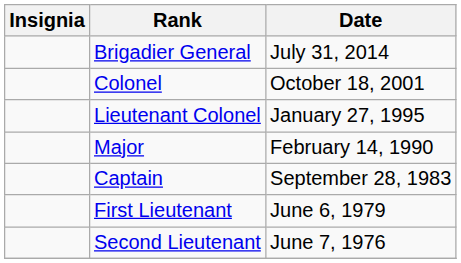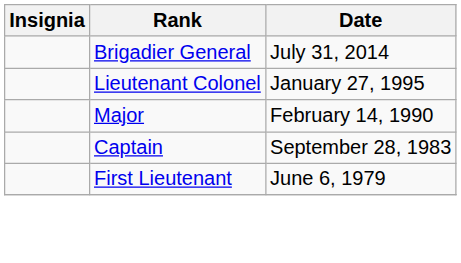- row: Colonel | October 18, 2001
- row: Second Lieutenant | June 7, 1976
